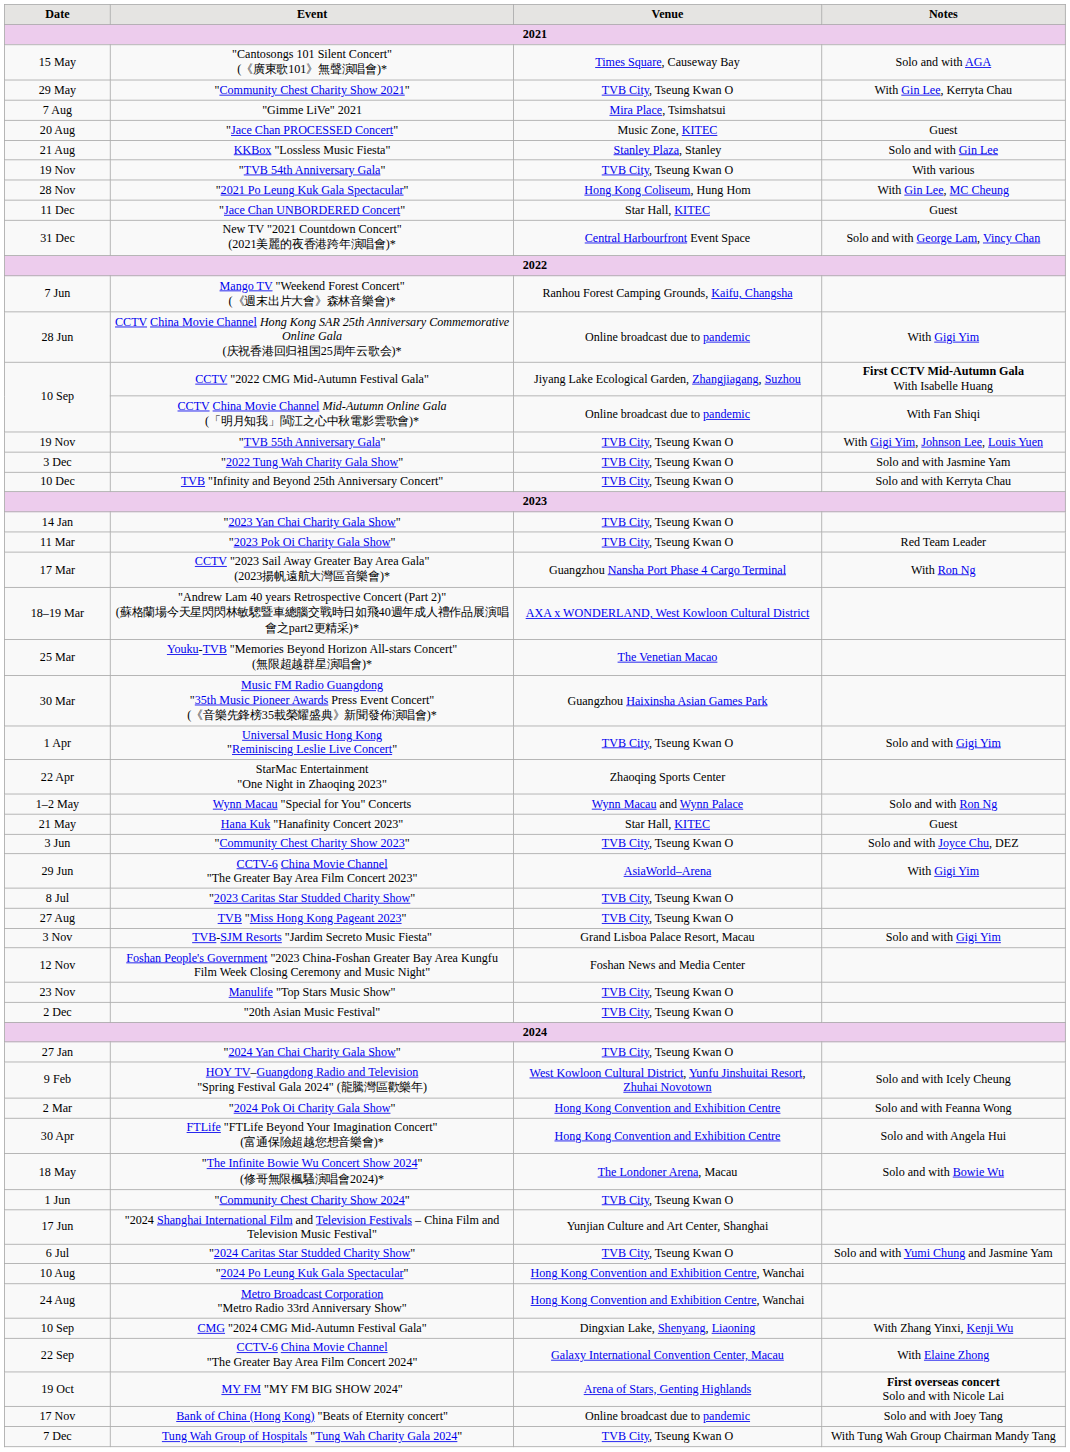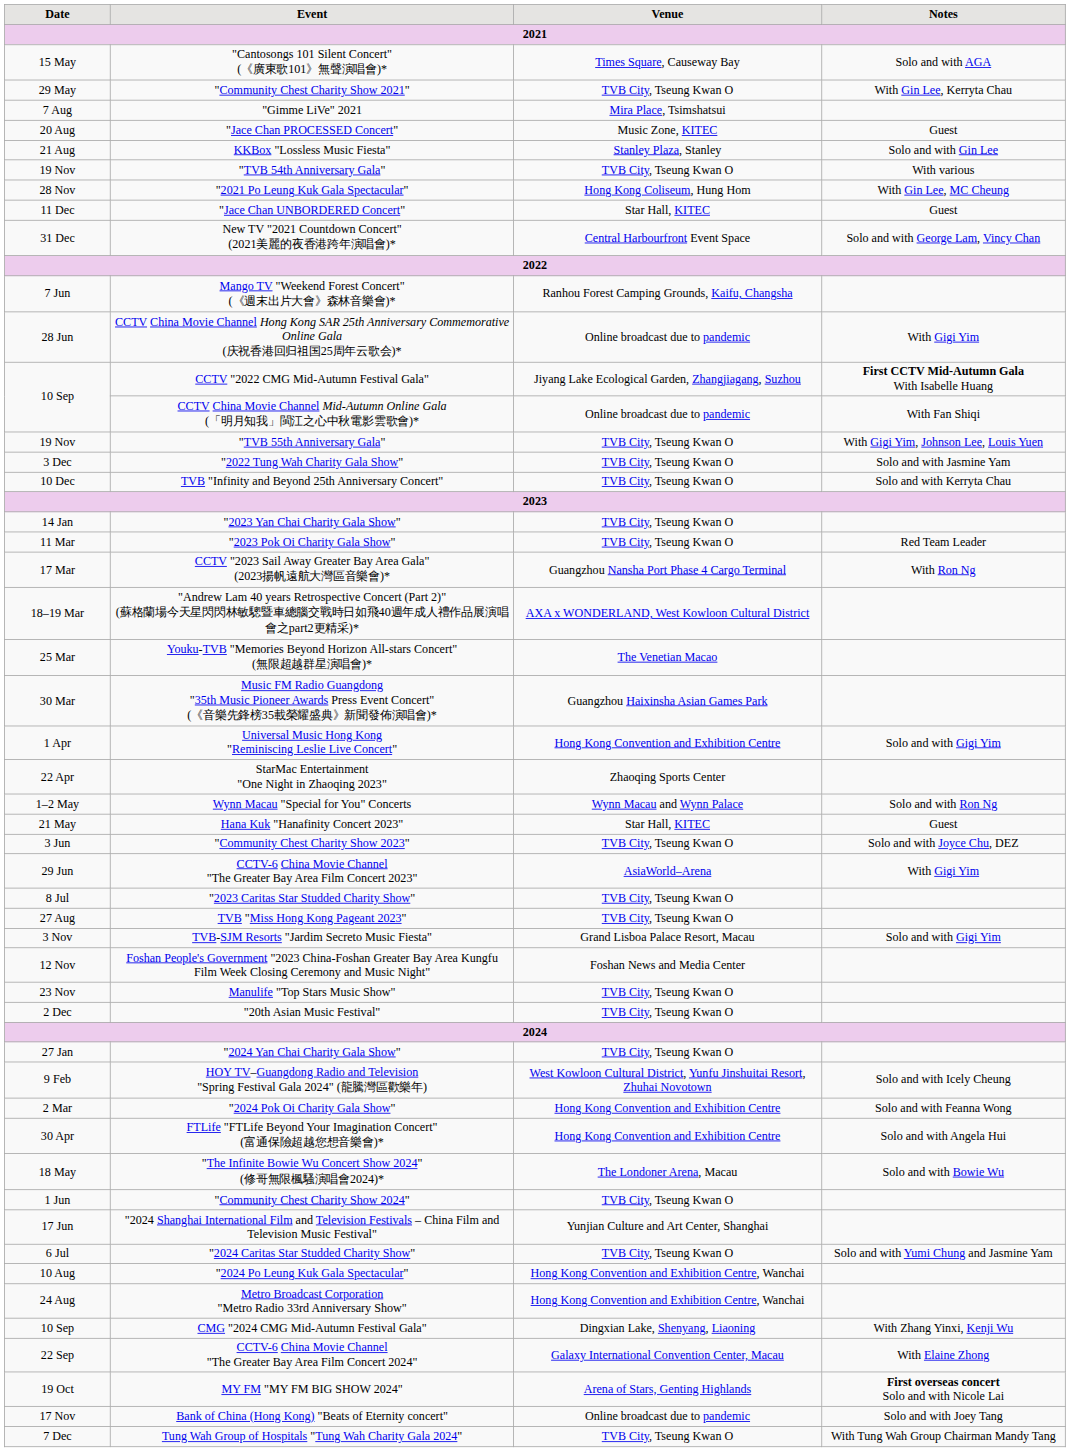Universal Music Hong Kong "Reminiscing Leslie Live Concert" | column 3: TVB City, Tseung Kwan O -> Hong Kong Convention and Exhibition Centre
